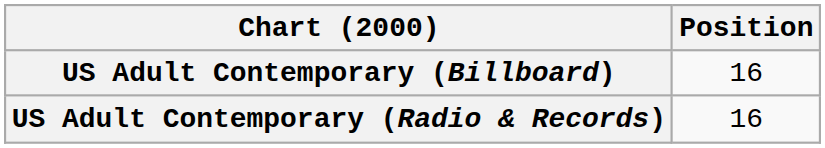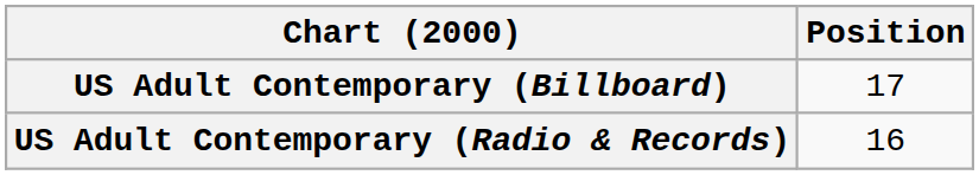US Adult Contemporary (Billboard) | Position: 16 -> 17
